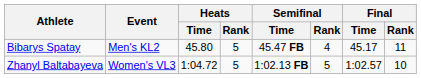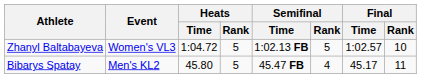rows swapped: Bibarys Spatay <-> Zhanyl Baltabayeva
